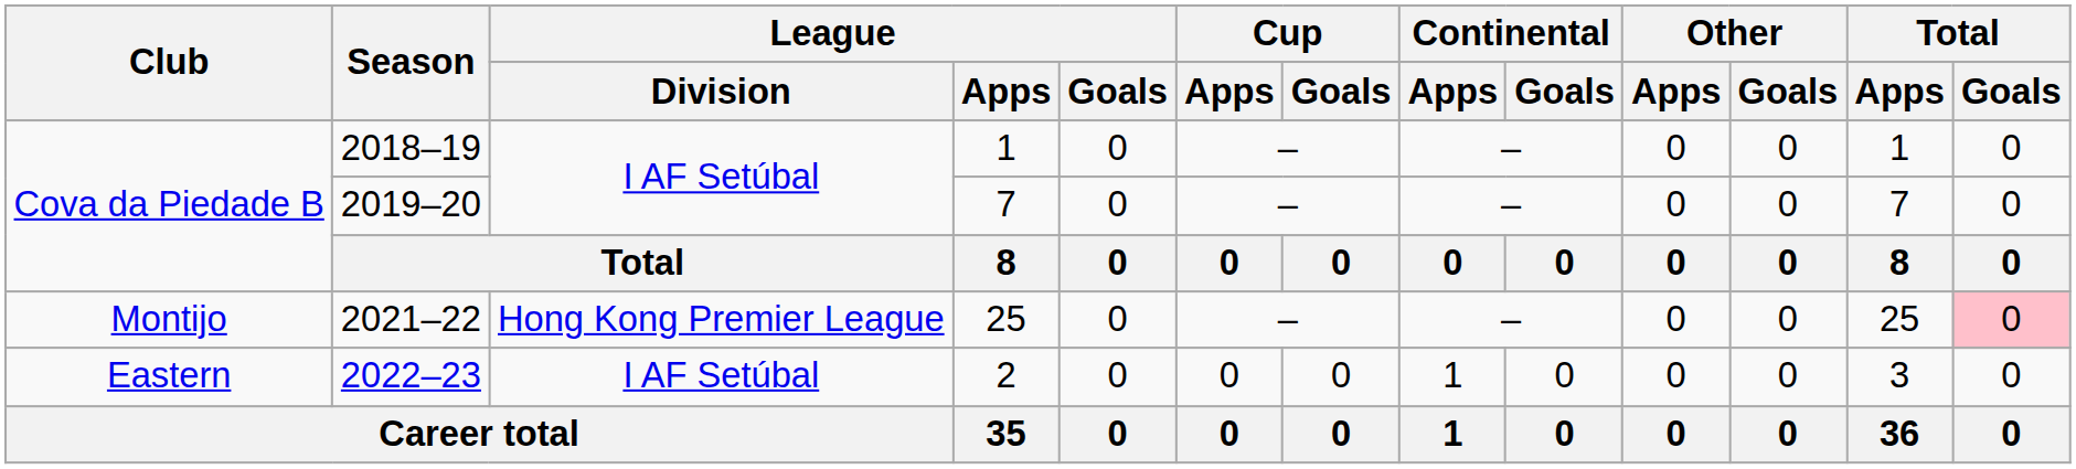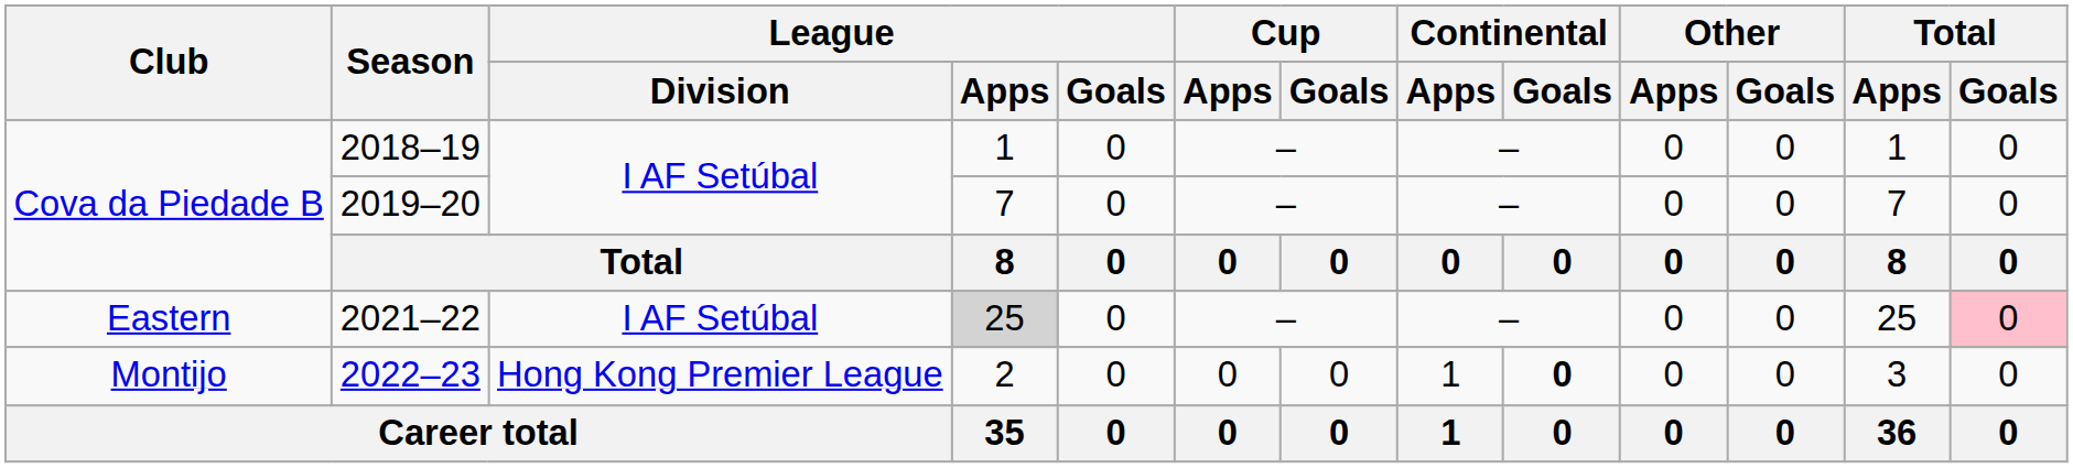2021–22 | Club: Montijo -> Eastern
2021–22 | League / Division: Hong Kong Premier League -> I AF Setúbal
2021–22 | League / Apps: no background -> lightgrey background
2022–23 | Club: Eastern -> Montijo
2022–23 | League / Division: I AF Setúbal -> Hong Kong Premier League
2022–23 | Continental / Goals: normal -> bold
